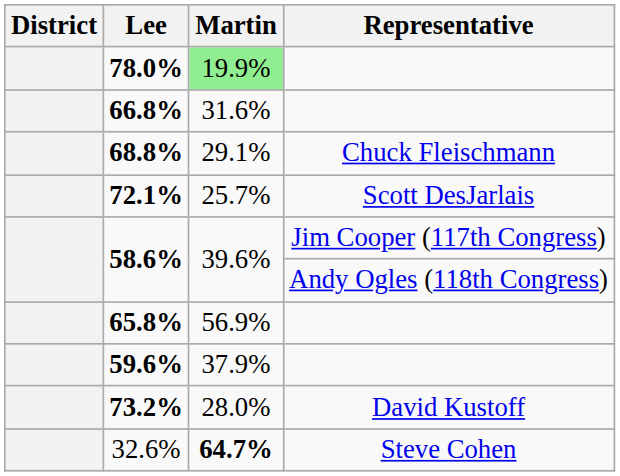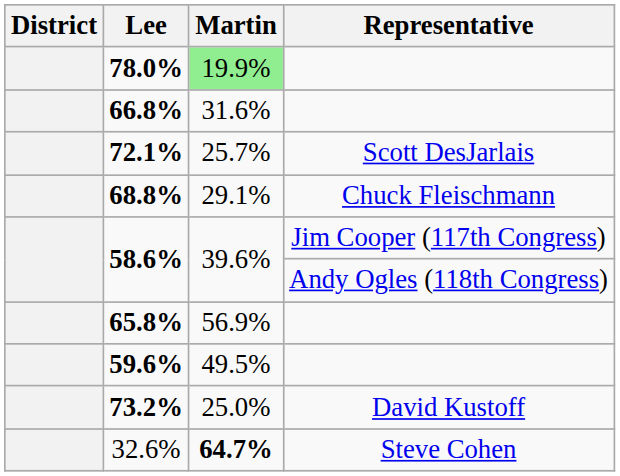rows swapped: 68.8% <-> 72.1%
59.6% | Martin: 37.9% -> 49.5%
73.2% | Martin: 28.0% -> 25.0%
